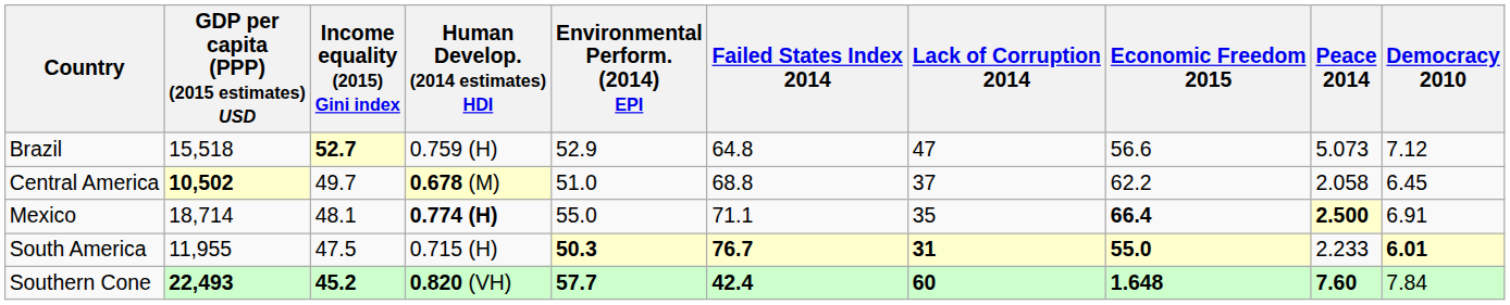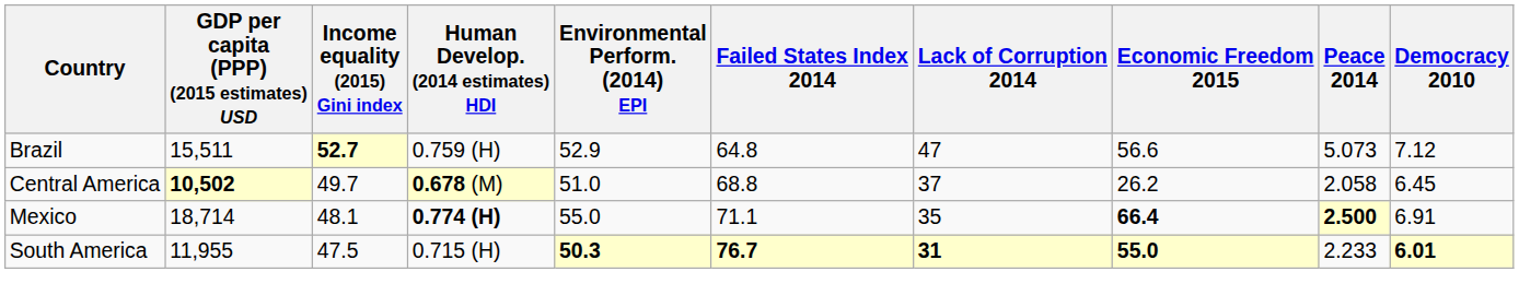Brazil | GDP per capita (PPP) (2015 estimates) USD: 15,518 -> 15,511
Central America | Economic Freedom 2015: 62.2 -> 26.2
- row: Southern Cone | 22,493 | 45.2 | 0.820 (VH) | 57.7 | 42.4 | 60 | 1.648 | 7.60 | 7.84
